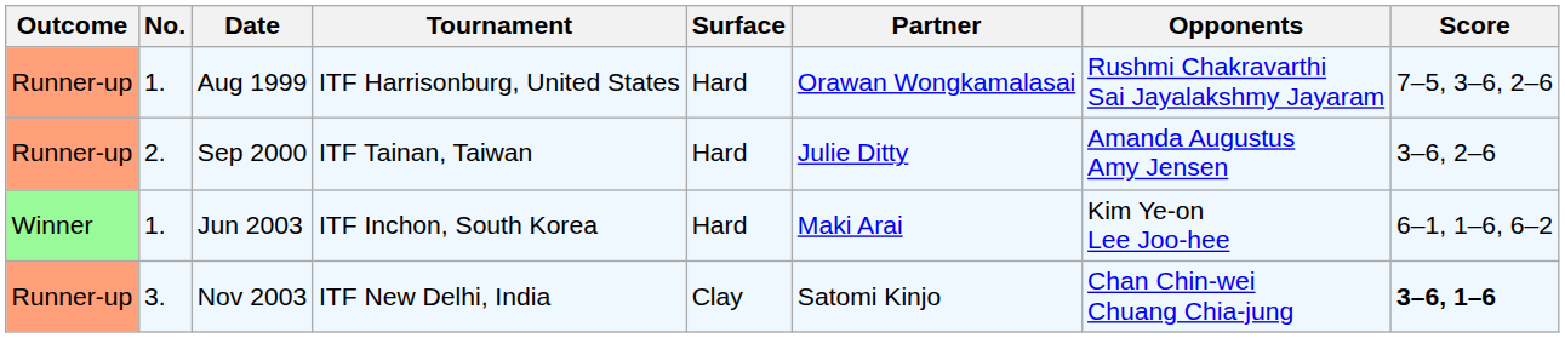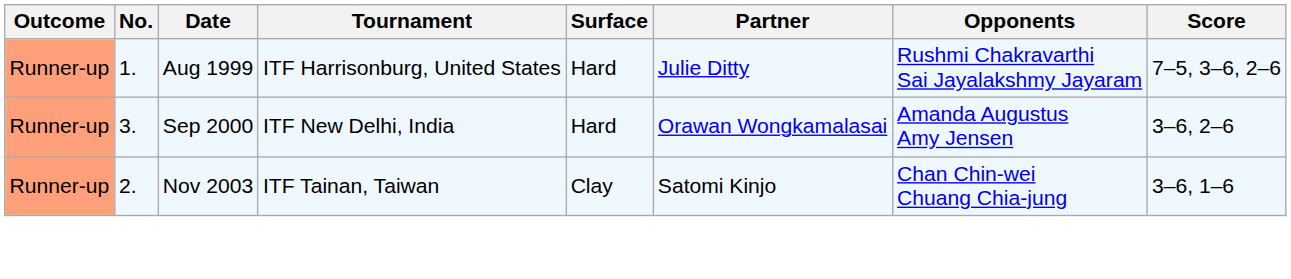Aug 1999 | Partner: Orawan Wongkamalasai -> Julie Ditty
Sep 2000 | No.: 2. -> 3.
Sep 2000 | Tournament: ITF Tainan, Taiwan -> ITF New Delhi, India
Sep 2000 | Partner: Julie Ditty -> Orawan Wongkamalasai
- row: Winner | 1. | Jun 2003 | ITF Inchon, South Korea | Hard | Maki Arai | Kim Ye-on Lee Joo-hee | 6–1, 1–6, 6–2
Nov 2003 | No.: 3. -> 2.
Nov 2003 | Tournament: ITF New Delhi, India -> ITF Tainan, Taiwan
Nov 2003 | Score: bold -> normal
